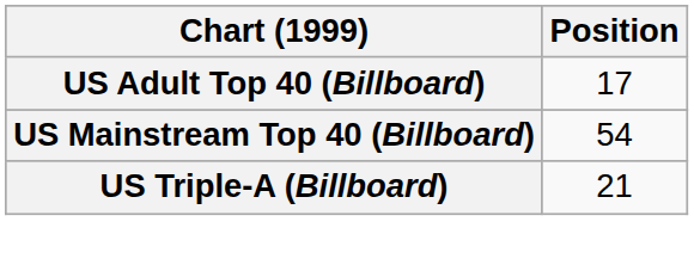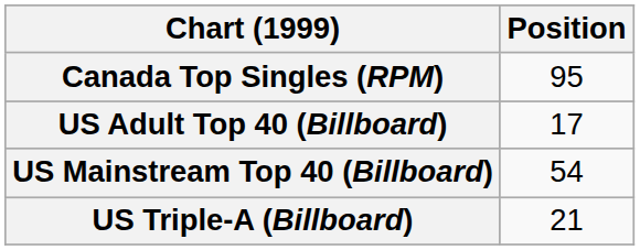+ row: Canada Top Singles (RPM) | 95
